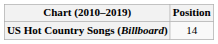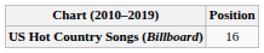US Hot Country Songs (Billboard) | Position: 14 -> 16
